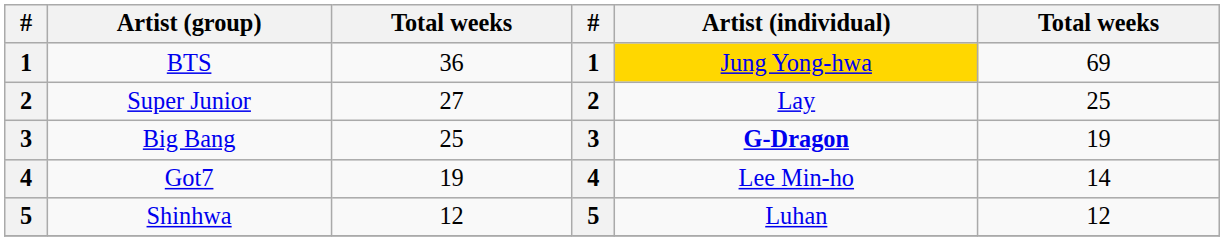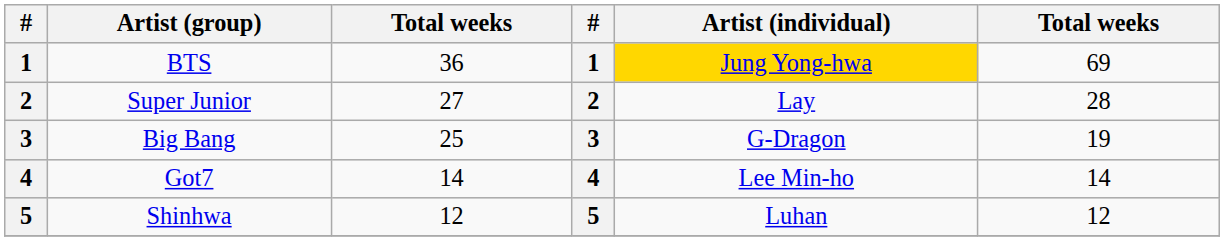Super Junior | column 6: 25 -> 28
Big Bang | Artist (individual): bold -> normal
Got7 | column 3: 19 -> 14
